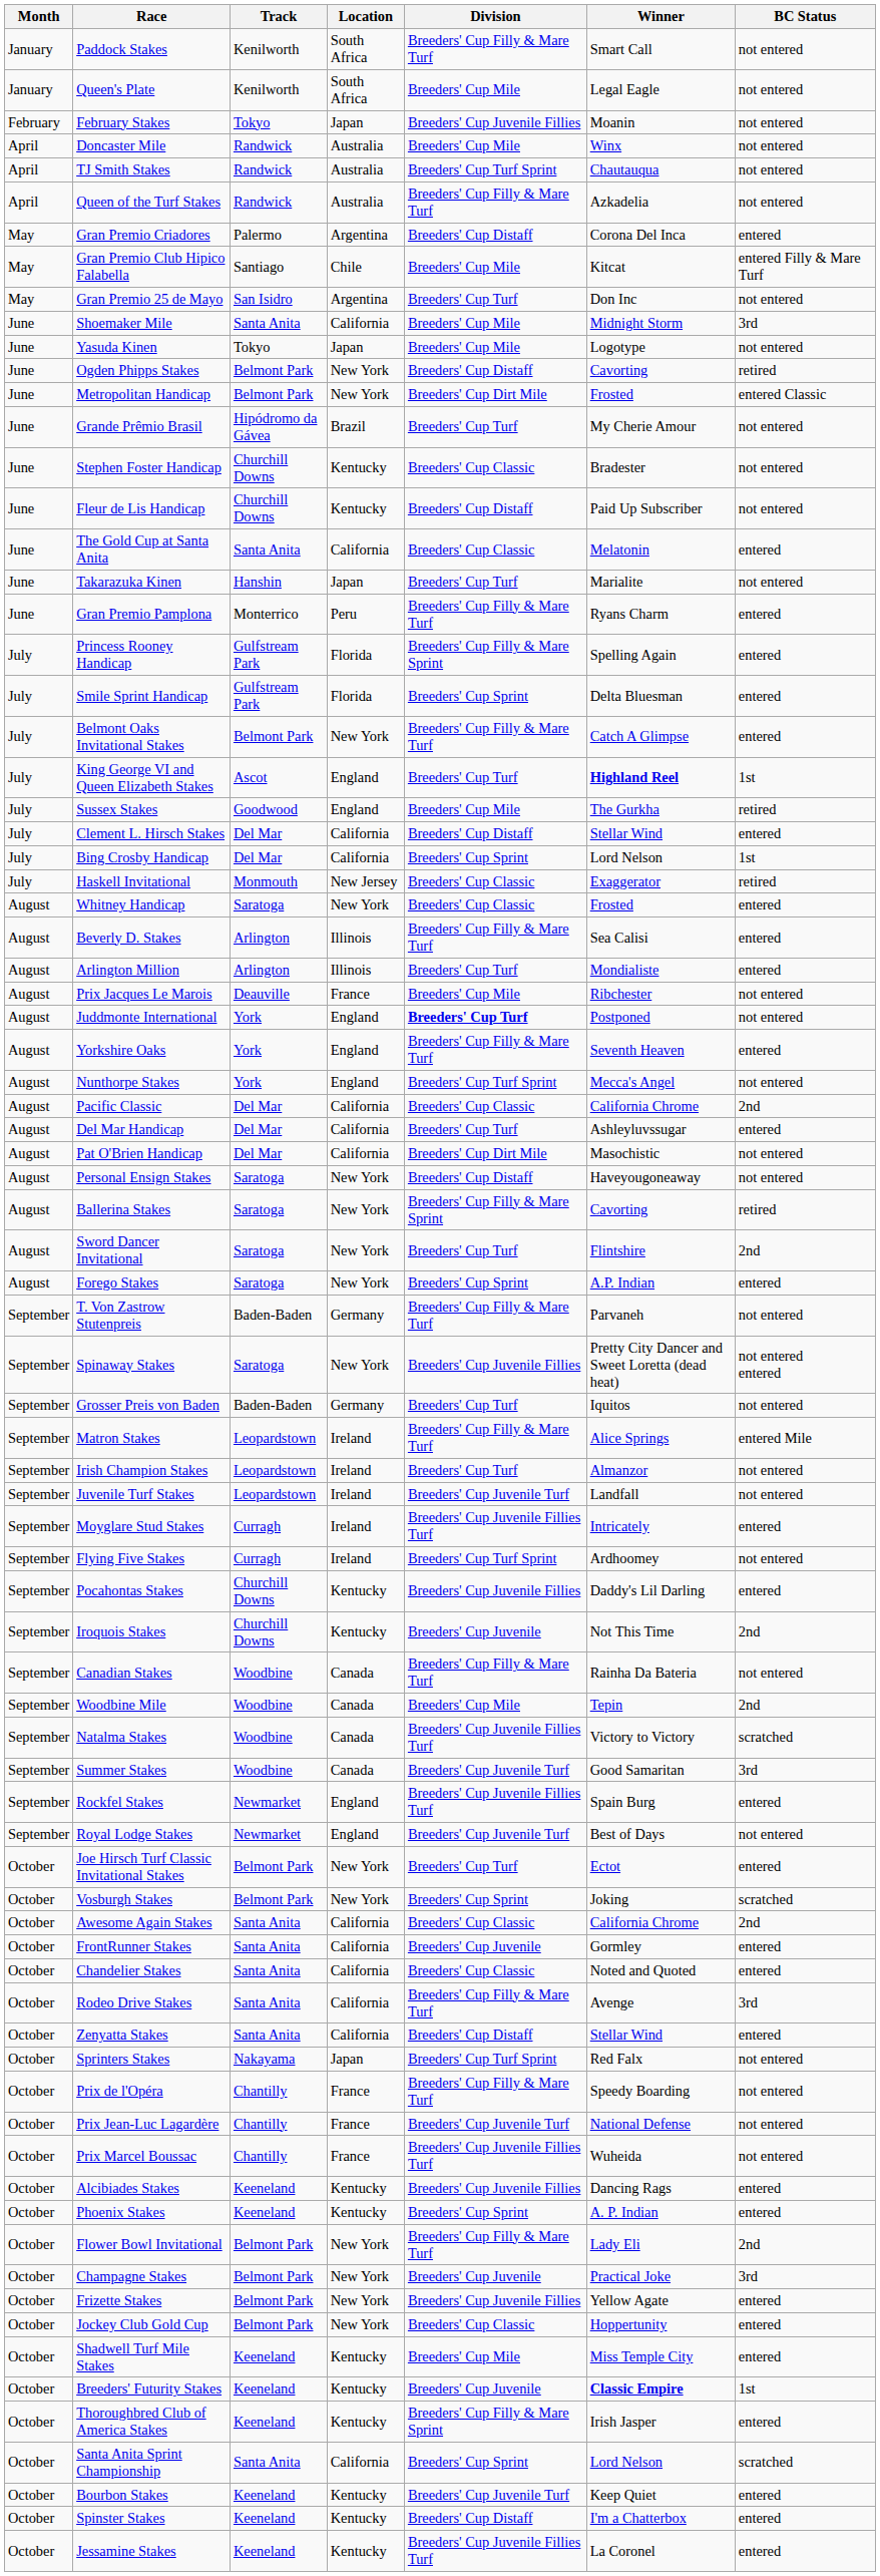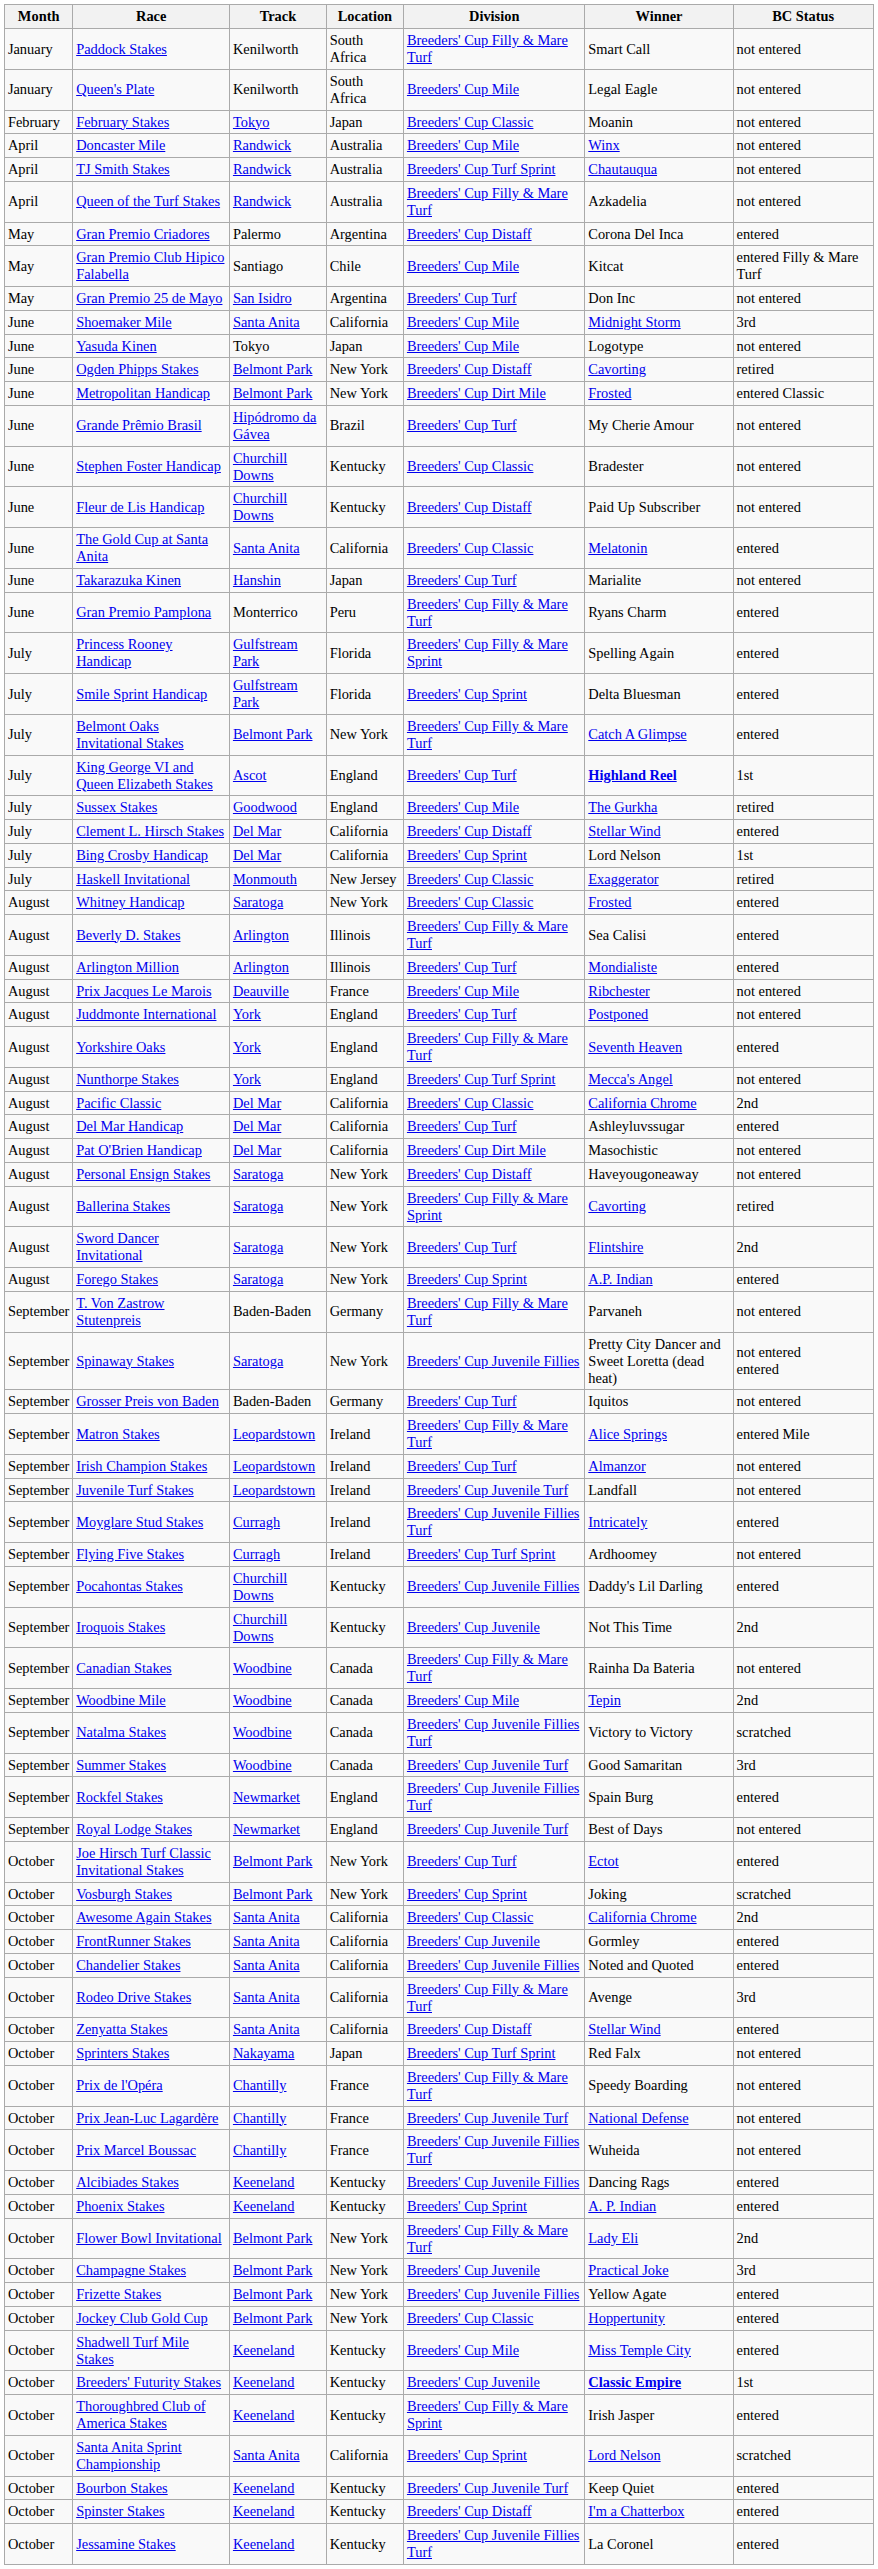February Stakes | Division: Breeders' Cup Juvenile Fillies -> Breeders' Cup Classic
Juddmonte International | Division: bold -> normal
Chandelier Stakes | Division: Breeders' Cup Classic -> Breeders' Cup Juvenile Fillies
